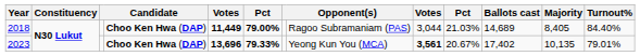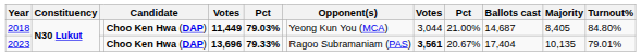2018 | column 6: 79.00% -> 79.03%
2018 | column 8: Ragoo Subramaniam (PAS) -> Yeong Kun You (MCA)
2018 | column 10: 21.03% -> 21.00%
2018 | Ballots cast: 14,689 -> 14,687
2018 | Turnout%: 84.40% -> 84.80%
2023 | column 8: Yeong Kun You (MCA) -> Ragoo Subramaniam (PAS)
2023 | Ballots cast: 17,402 -> 17,404
